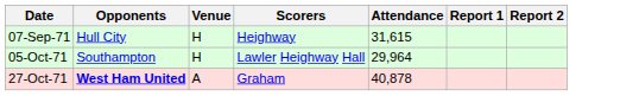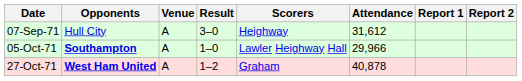+ column: Result | 3–0 | 1–0 | 1–2
07-Sep-71 | Venue: H -> A
07-Sep-71 | Attendance: 31,615 -> 31,612
05-Oct-71 | Opponents: normal -> bold
05-Oct-71 | Venue: H -> A
05-Oct-71 | Attendance: 29,964 -> 29,966
